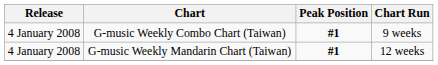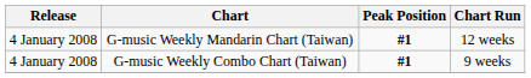rows swapped: G-music Weekly Combo Chart (Taiwan) <-> G-music Weekly Mandarin Chart (Taiwan)
